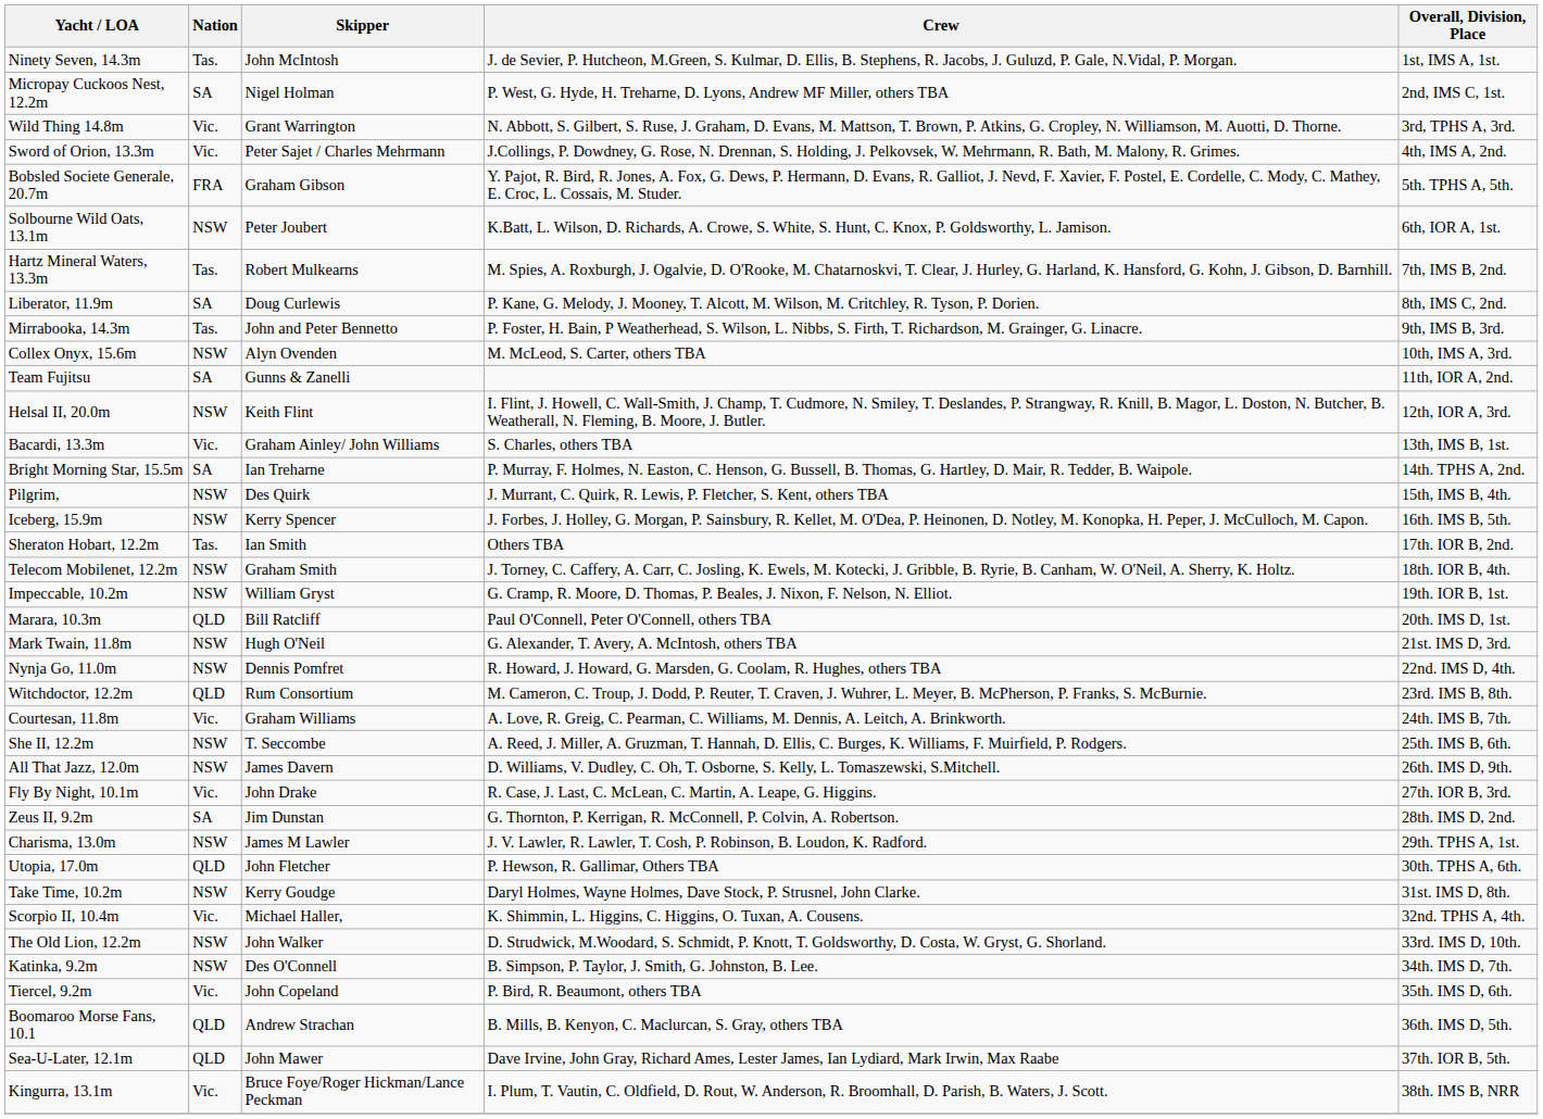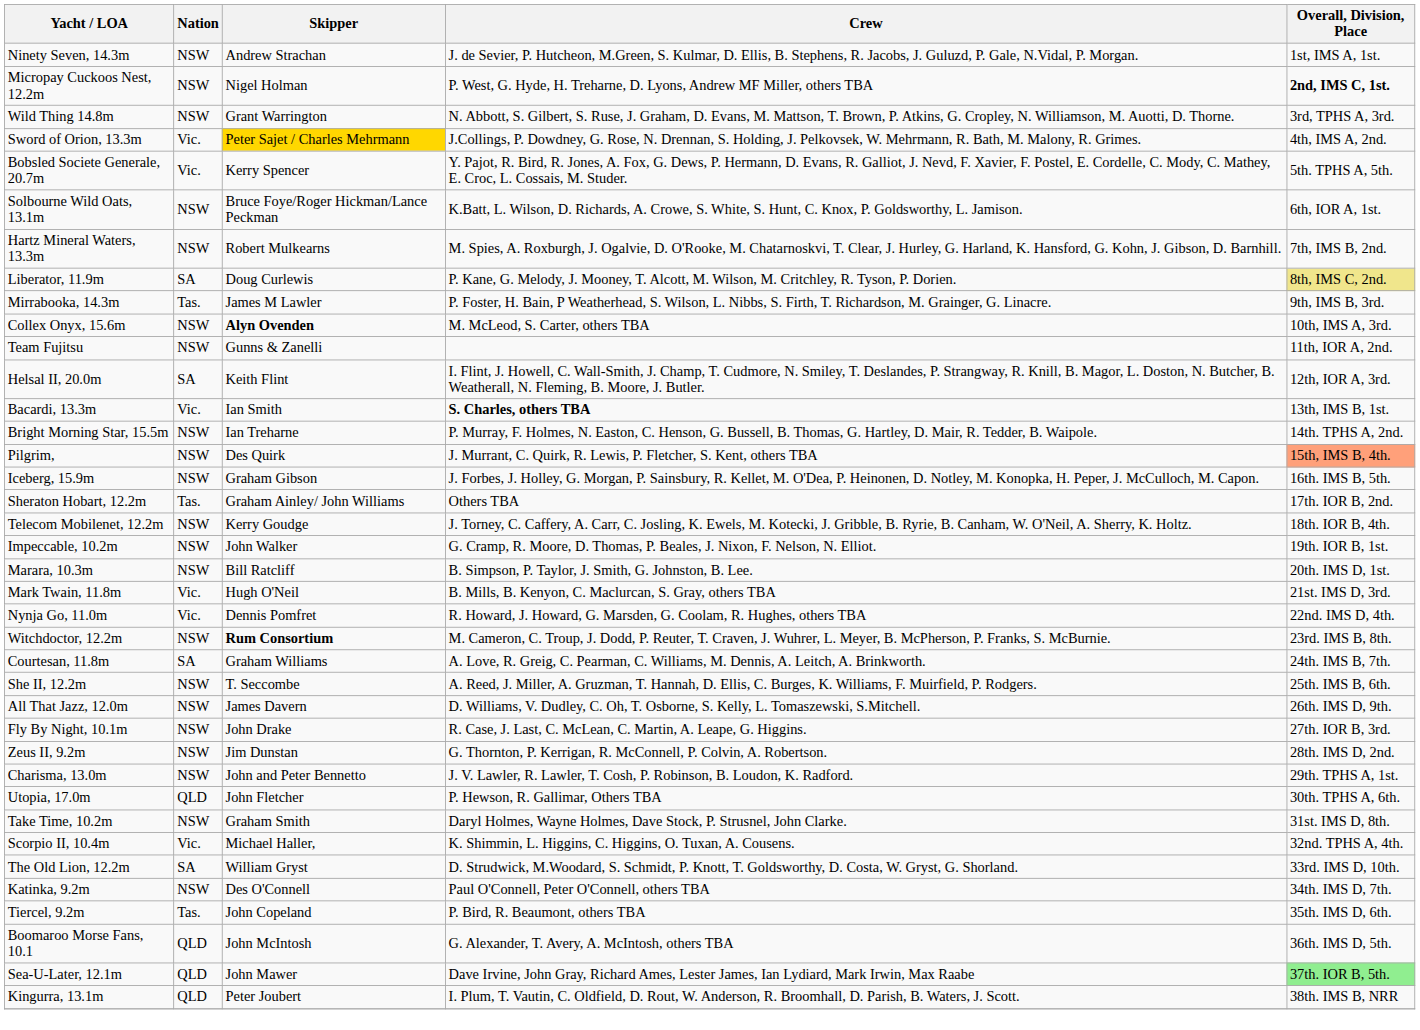Ninety Seven, 14.3m | Nation: Tas. -> NSW
Ninety Seven, 14.3m | Skipper: John McIntosh -> Andrew Strachan
Micropay Cuckoos Nest, 12.2m | Nation: SA -> NSW
Micropay Cuckoos Nest, 12.2m | Overall, Division, Place: normal -> bold
Wild Thing 14.8m | Nation: Vic. -> NSW
Sword of Orion, 13.3m | Skipper: no background -> gold background
Bobsled Societe Generale, 20.7m | Nation: FRA -> Vic.
Bobsled Societe Generale, 20.7m | Skipper: Graham Gibson -> Kerry Spencer
Solbourne Wild Oats, 13.1m | Skipper: Peter Joubert -> Bruce Foye/Roger Hickman/Lance Peckman
Hartz Mineral Waters, 13.3m | Nation: Tas. -> NSW
Liberator, 11.9m | Overall, Division, Place: no background -> khaki background
Mirrabooka, 14.3m | Skipper: John and Peter Bennetto -> James M Lawler
Collex Onyx, 15.6m | Skipper: normal -> bold
Team Fujitsu | Nation: SA -> NSW
Helsal II, 20.0m | Nation: NSW -> SA
Bacardi, 13.3m | Skipper: Graham Ainley/ John Williams -> Ian Smith
Bacardi, 13.3m | Crew: normal -> bold
Bright Morning Star, 15.5m | Nation: SA -> NSW
Pilgrim, | Overall, Division, Place: no background -> lightsalmon background
Iceberg, 15.9m | Skipper: Kerry Spencer -> Graham Gibson
Sheraton Hobart, 12.2m | Skipper: Ian Smith -> Graham Ainley/ John Williams
Telecom Mobilenet, 12.2m | Skipper: Graham Smith -> Kerry Goudge
Impeccable, 10.2m | Skipper: William Gryst -> John Walker
Marara, 10.3m | Nation: QLD -> NSW
Marara, 10.3m | Crew: Paul O'Connell, Peter O'Connell, others TBA -> B. Simpson, P. Taylor, J. Smith, G. Johnston, B. Lee.
Mark Twain, 11.8m | Nation: NSW -> Vic.
Mark Twain, 11.8m | Crew: G. Alexander, T. Avery, A. McIntosh, others TBA -> B. Mills, B. Kenyon, C. Maclurcan, S. Gray, others TBA
Nynja Go, 11.0m | Nation: NSW -> Vic.
Witchdoctor, 12.2m | Nation: QLD -> NSW
Witchdoctor, 12.2m | Skipper: normal -> bold
Courtesan, 11.8m | Nation: Vic. -> SA
Fly By Night, 10.1m | Nation: Vic. -> NSW
Zeus II, 9.2m | Nation: SA -> NSW
Charisma, 13.0m | Skipper: James M Lawler -> John and Peter Bennetto
Take Time, 10.2m | Skipper: Kerry Goudge -> Graham Smith
The Old Lion, 12.2m | Nation: NSW -> SA
The Old Lion, 12.2m | Skipper: John Walker -> William Gryst
Katinka, 9.2m | Crew: B. Simpson, P. Taylor, J. Smith, G. Johnston, B. Lee. -> Paul O'Connell, Peter O'Connell, others TBA
Tiercel, 9.2m | Nation: Vic. -> Tas.
Boomaroo Morse Fans, 10.1 | Skipper: Andrew Strachan -> John McIntosh
Boomaroo Morse Fans, 10.1 | Crew: B. Mills, B. Kenyon, C. Maclurcan, S. Gray, others TBA -> G. Alexander, T. Avery, A. McIntosh, others TBA
Sea-U-Later, 12.1m | Overall, Division, Place: no background -> lightgreen background
Kingurra, 13.1m | Nation: Vic. -> QLD
Kingurra, 13.1m | Skipper: Bruce Foye/Roger Hickman/Lance Peckman -> Peter Joubert
